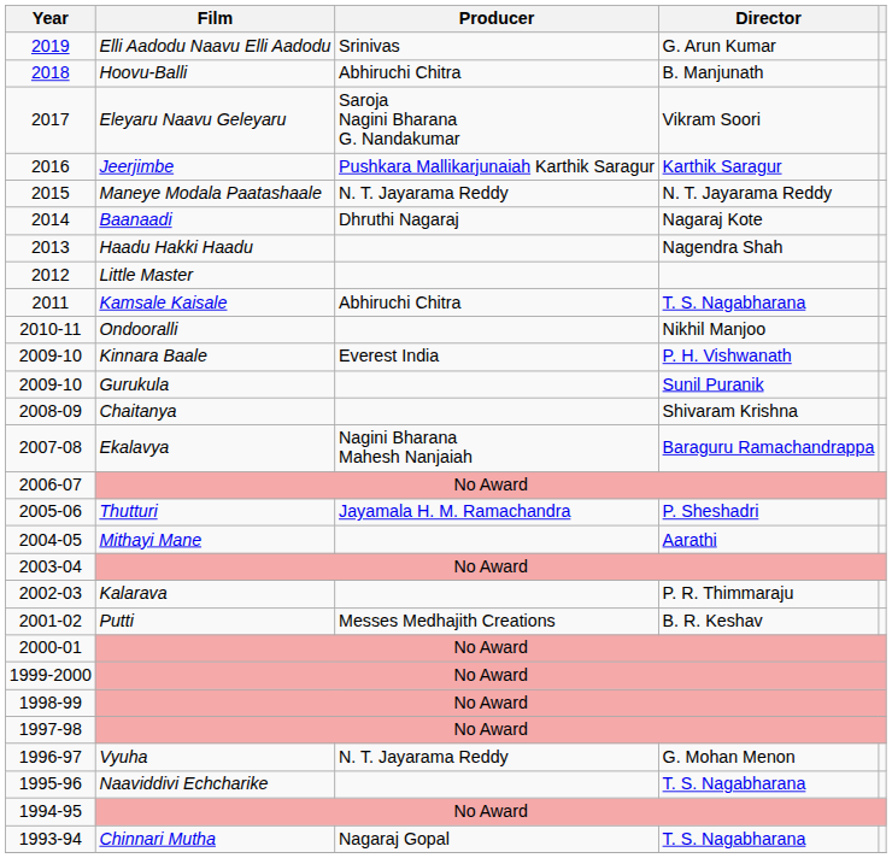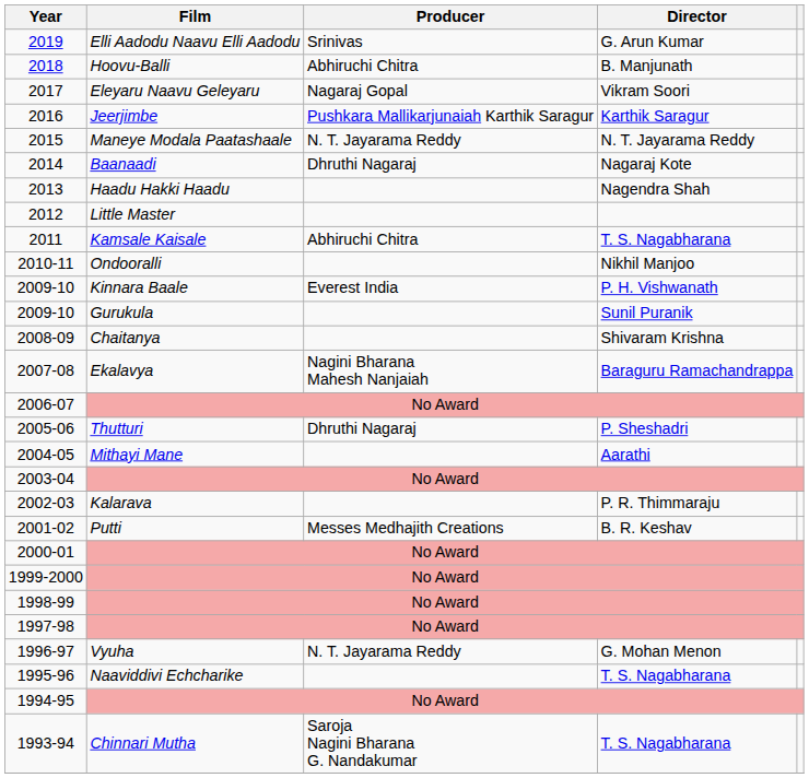2017 | Producer: Saroja Nagini Bharana G. Nandakumar -> Nagaraj Gopal
2005-06 | Producer: Jayamala H. M. Ramachandra -> Dhruthi Nagaraj
1993-94 | Producer: Nagaraj Gopal -> Saroja Nagini Bharana G. Nandakumar
